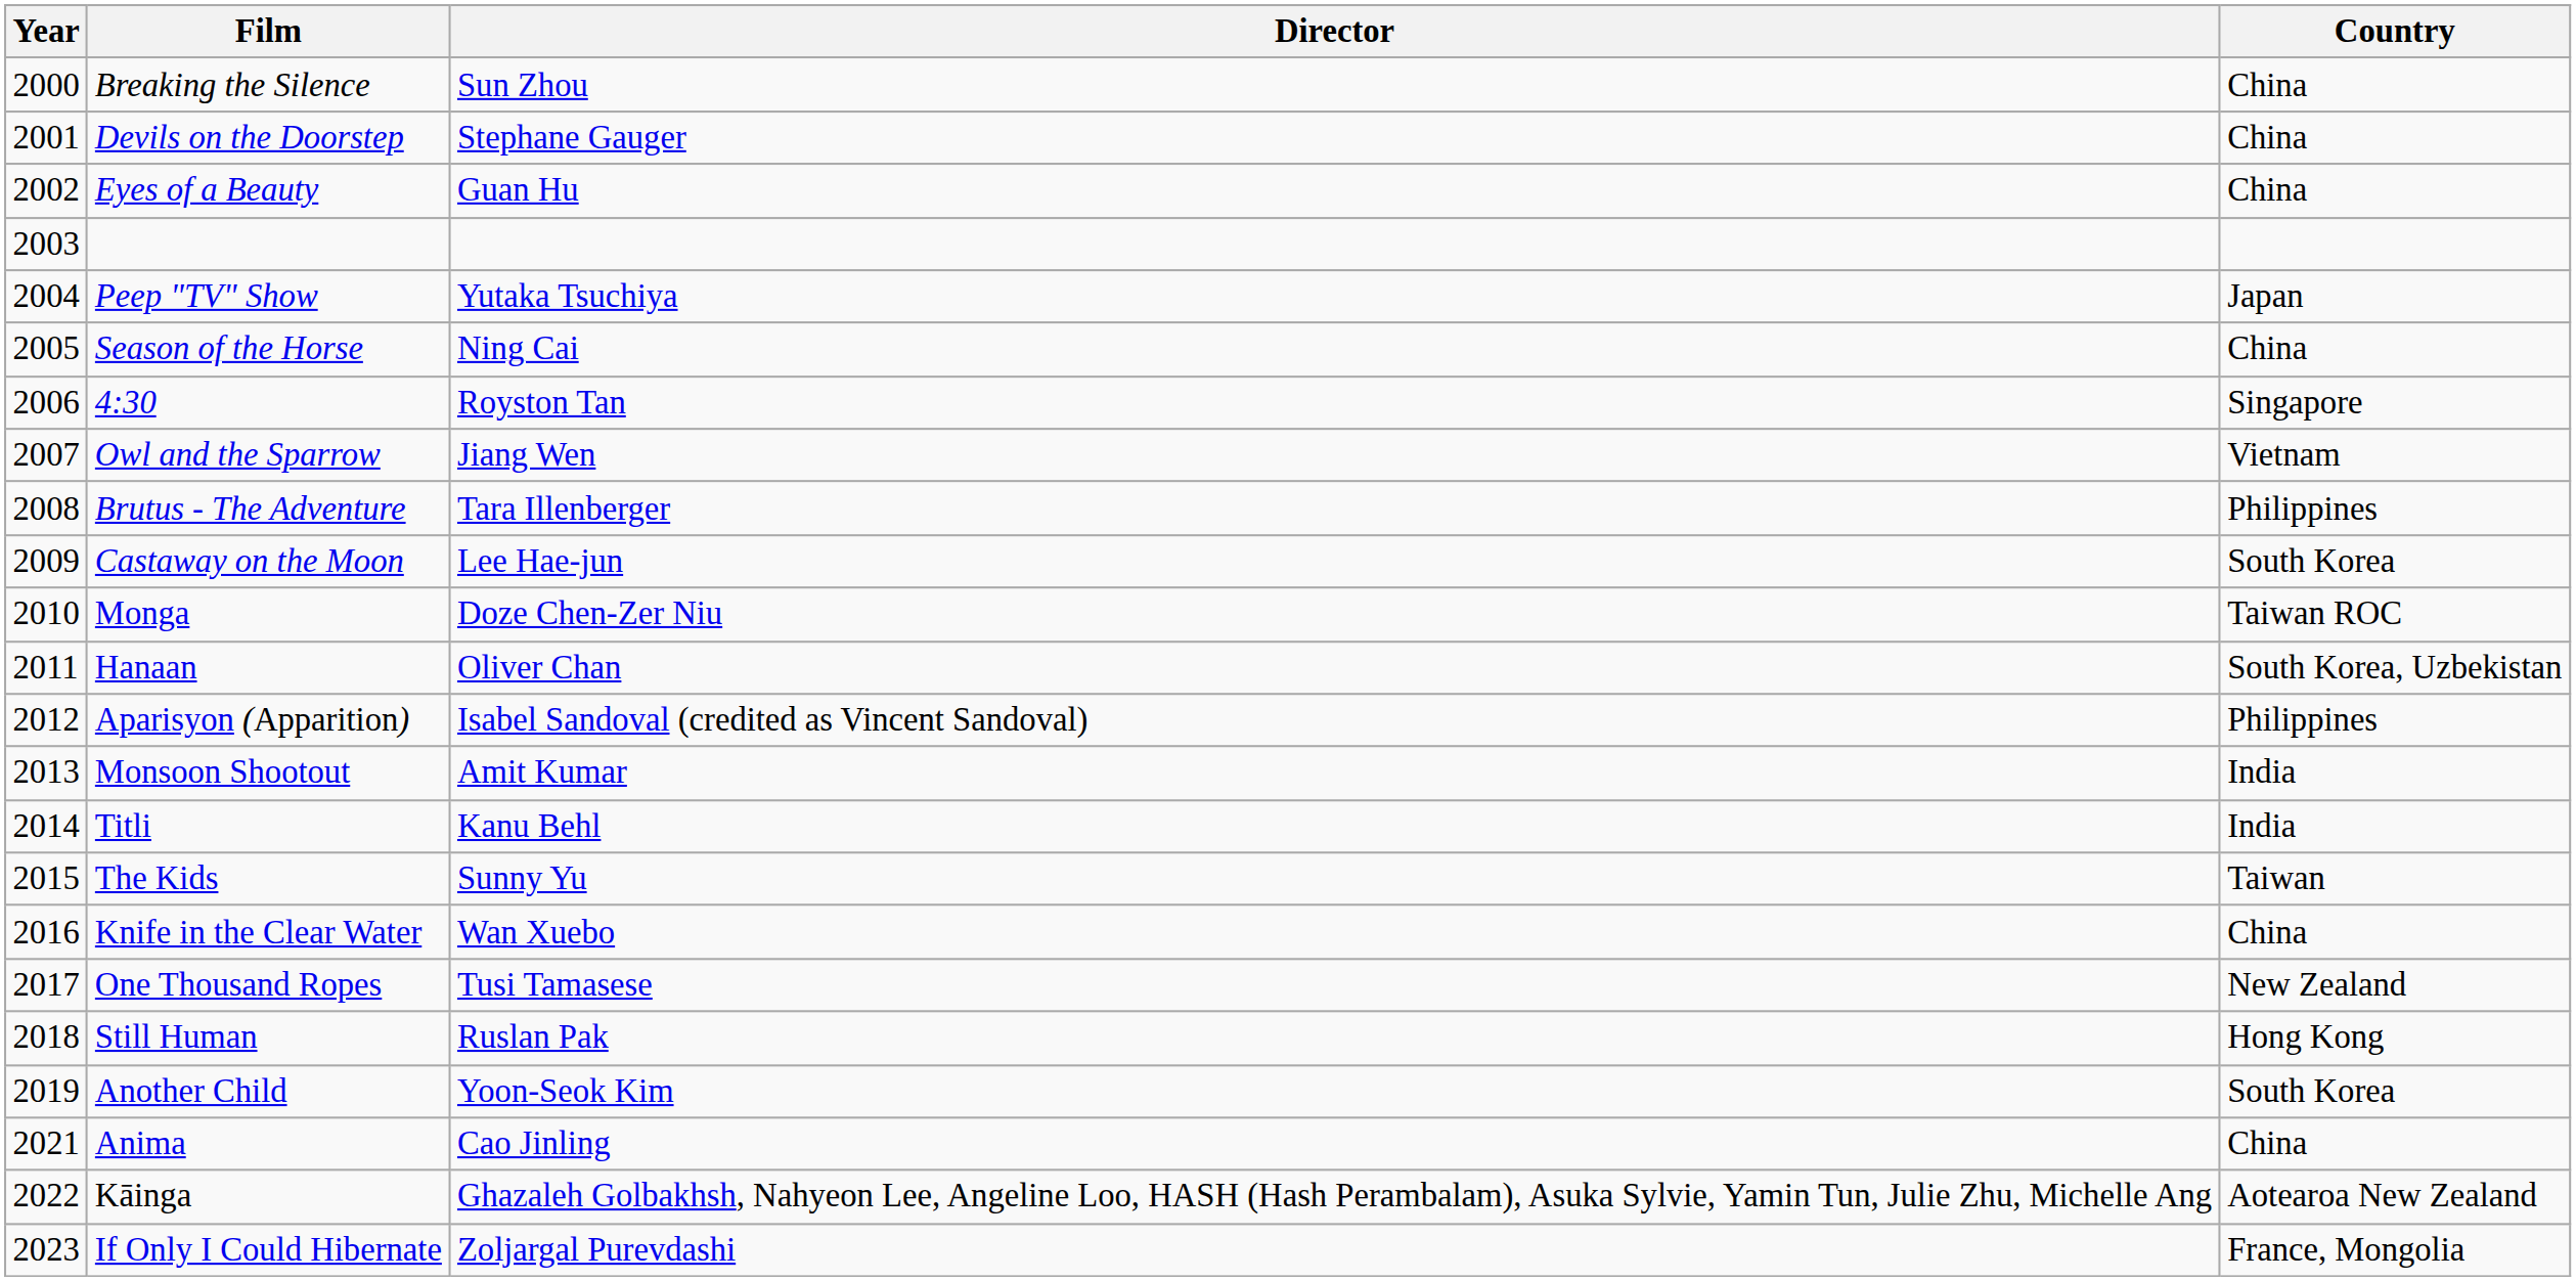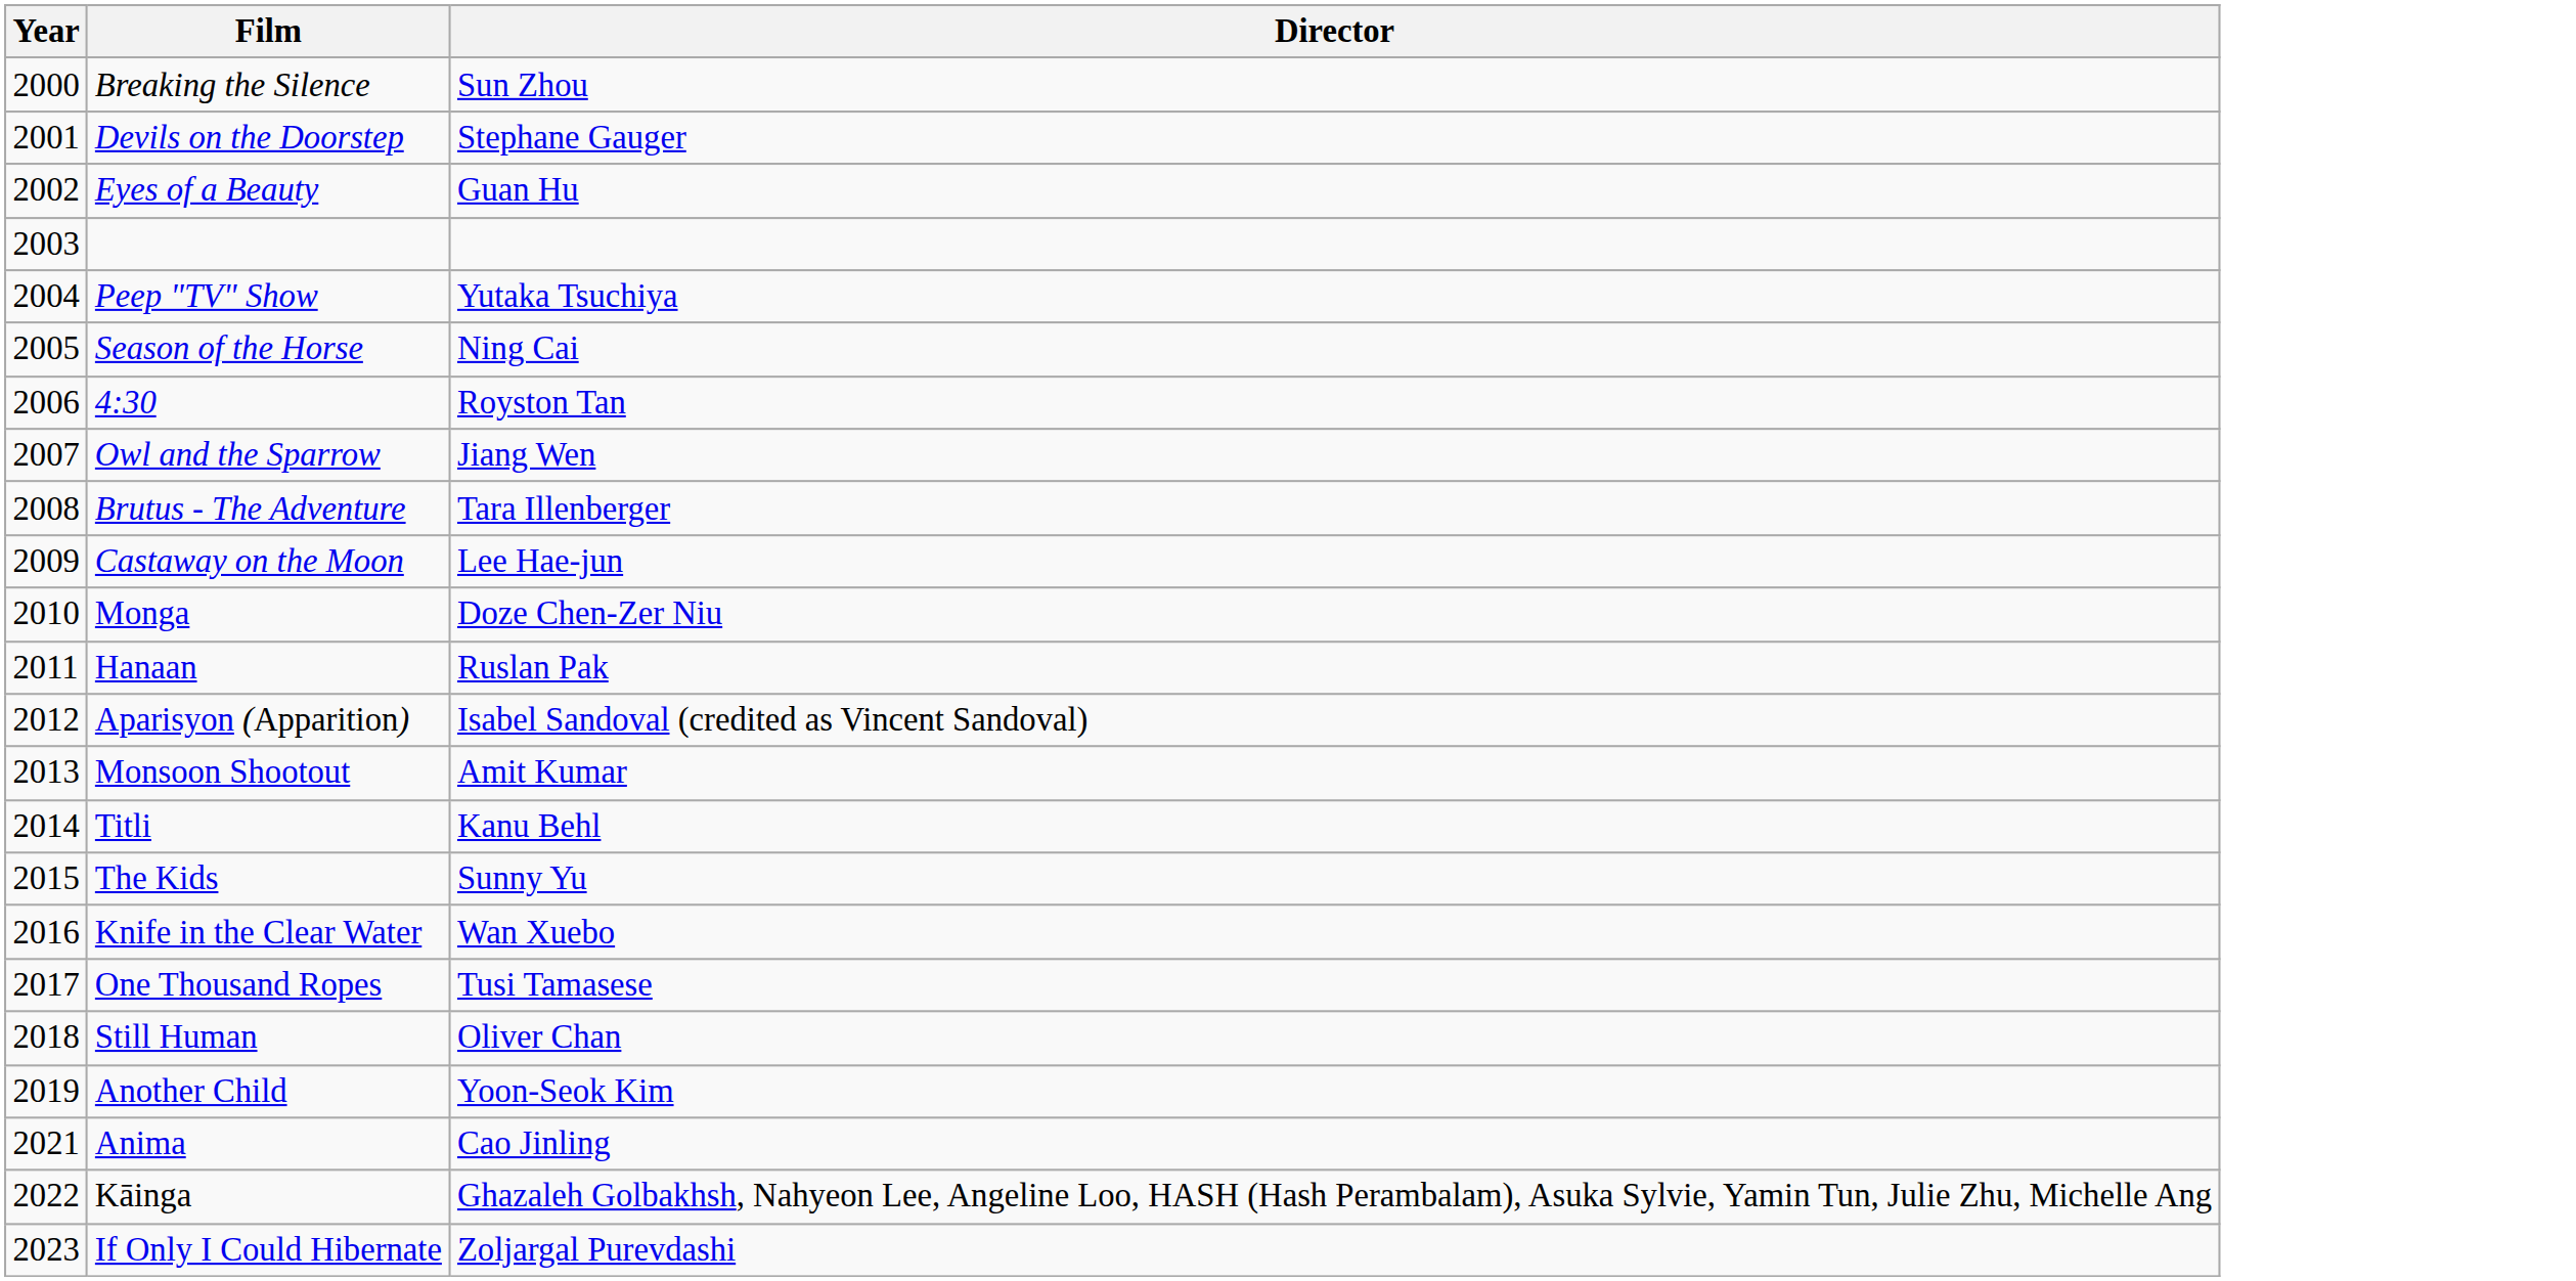- column: Country | China | China | China | Japan | China | Singapore | Vietnam | Philippines | South Korea | Taiwan ROC | South Korea, Uzbekistan | Philippines | India | India | Taiwan | China | New Zealand | Hong Kong | South Korea | China | Aotearoa New Zealand | France, Mongolia
Hanaan | Director: Oliver Chan -> Ruslan Pak
Still Human | Director: Ruslan Pak -> Oliver Chan
